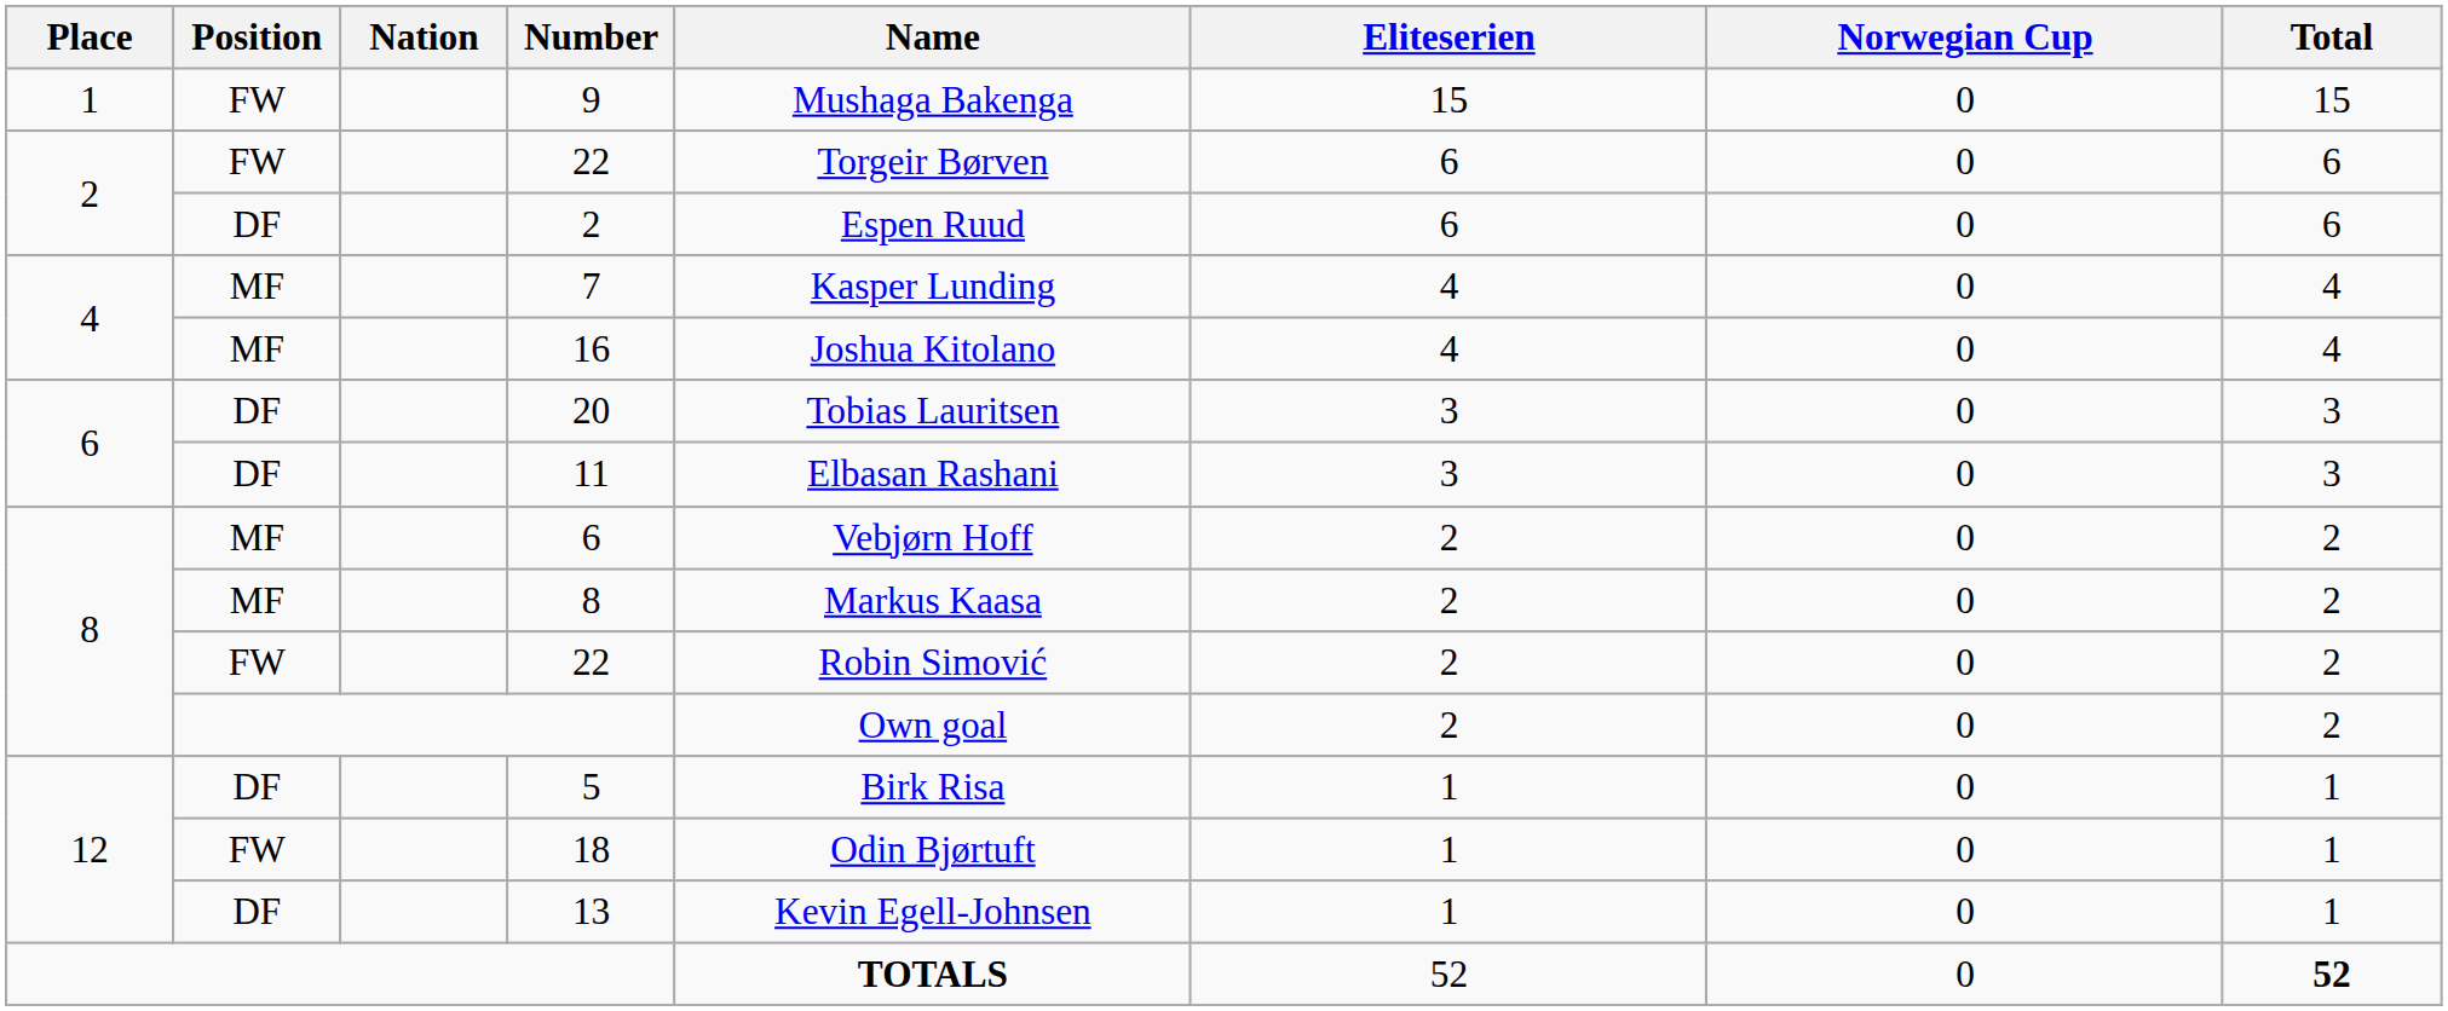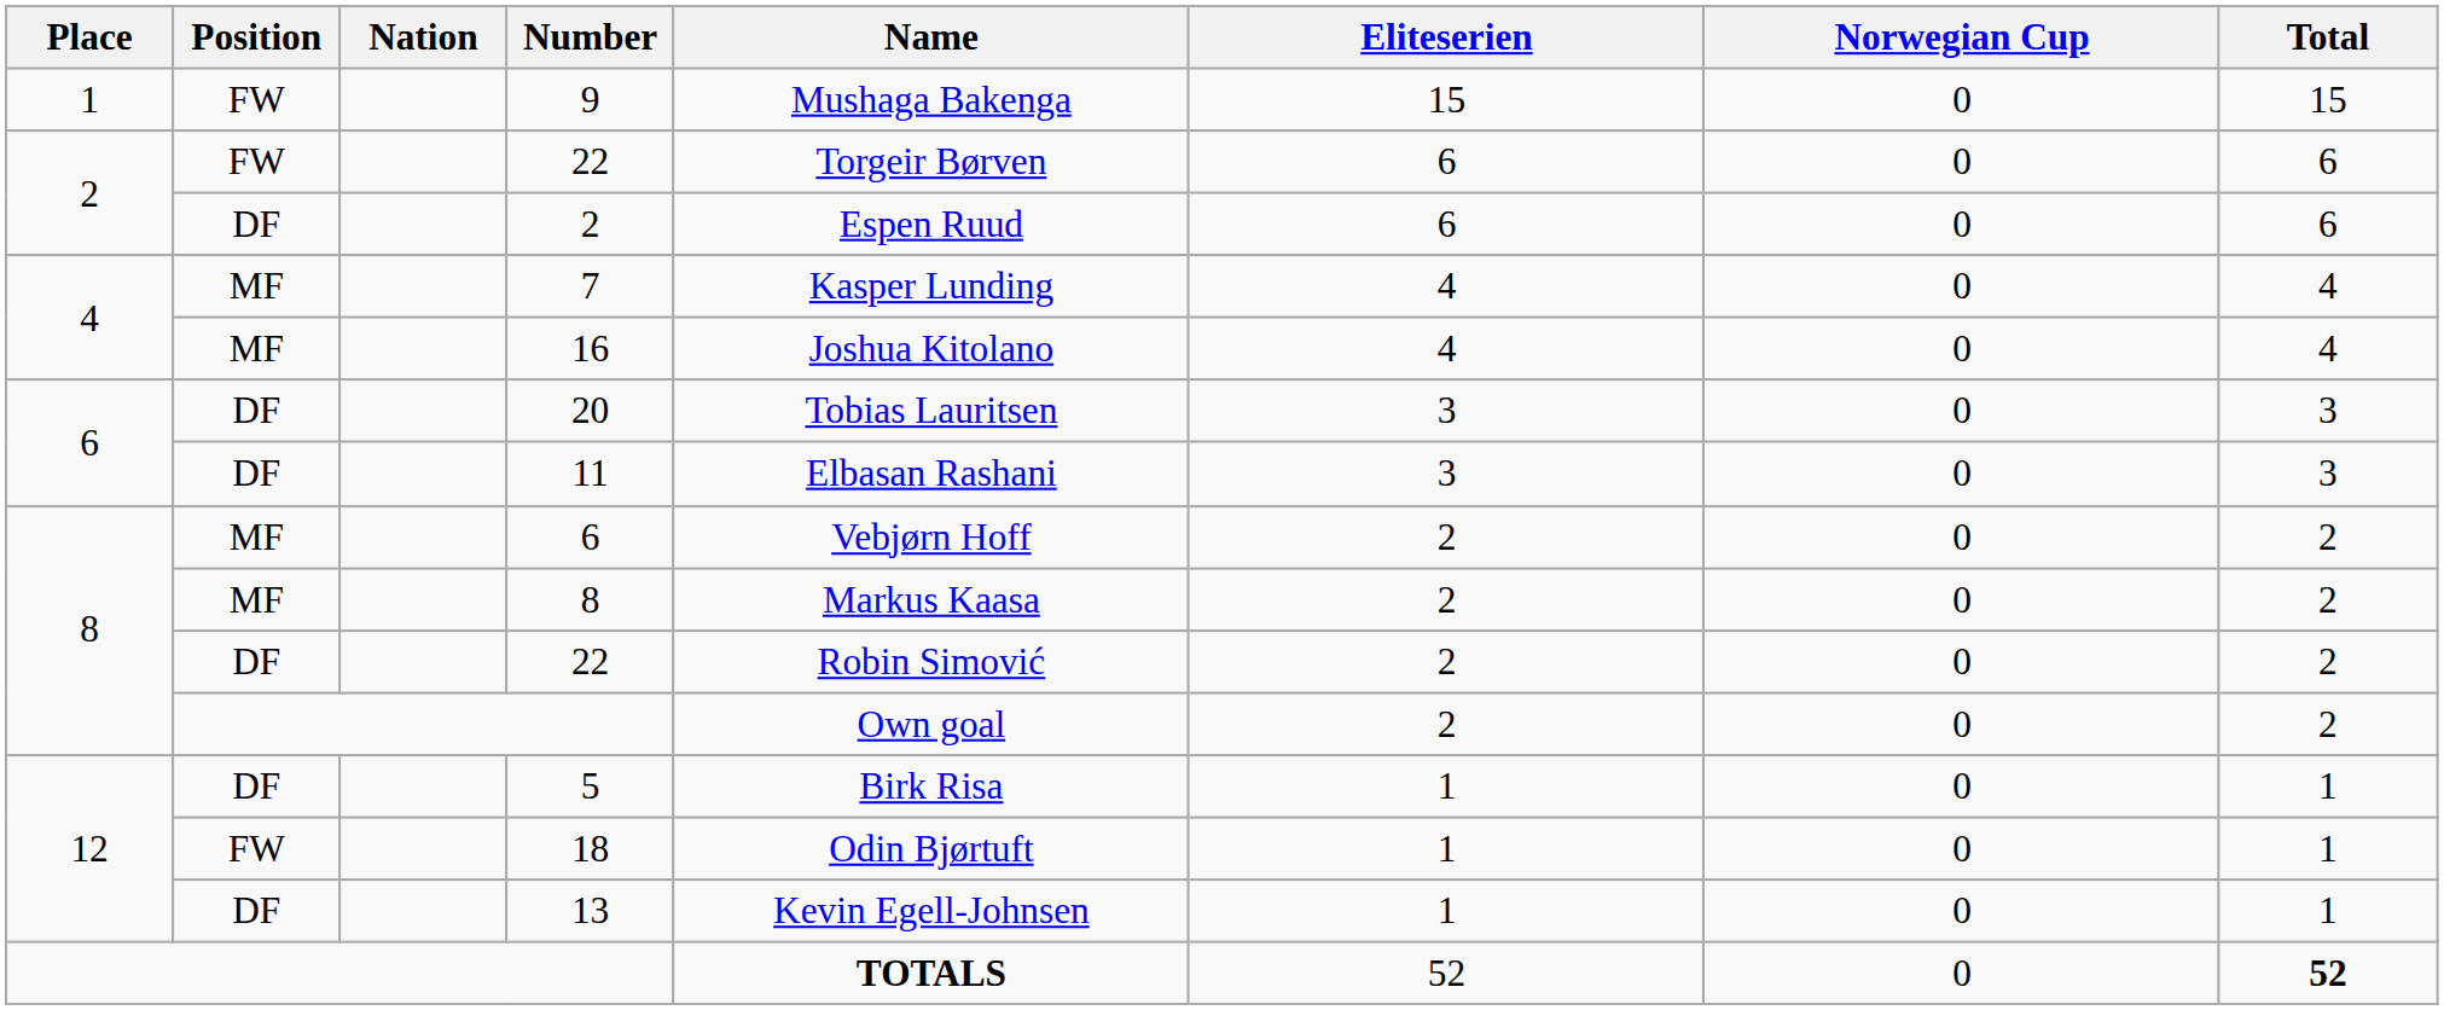8 / 22 | Position: FW -> DF
